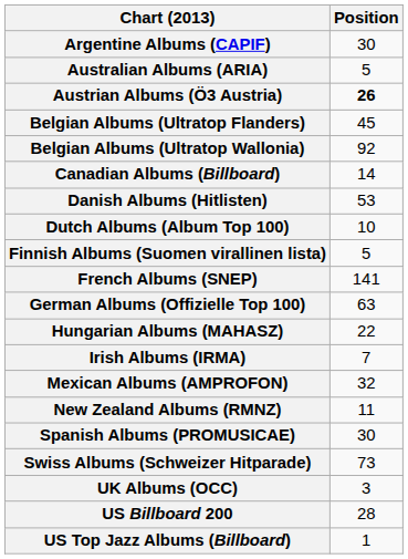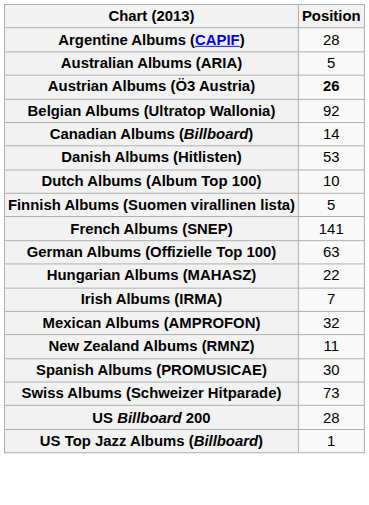Argentine Albums (CAPIF) | Position: 30 -> 28
- row: Belgian Albums (Ultratop Flanders) | 45
- row: UK Albums (OCC) | 3
